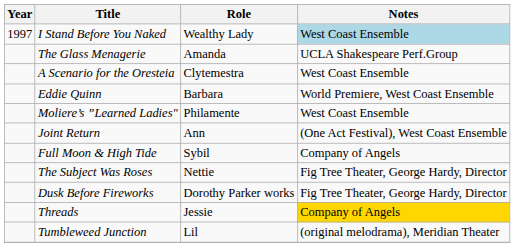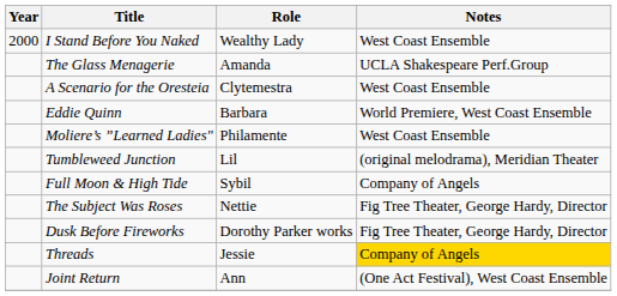I Stand Before You Naked | Year: 1997 -> 2000
I Stand Before You Naked | Notes: lightblue background -> no background
rows swapped: Joint Return <-> Tumbleweed Junction
